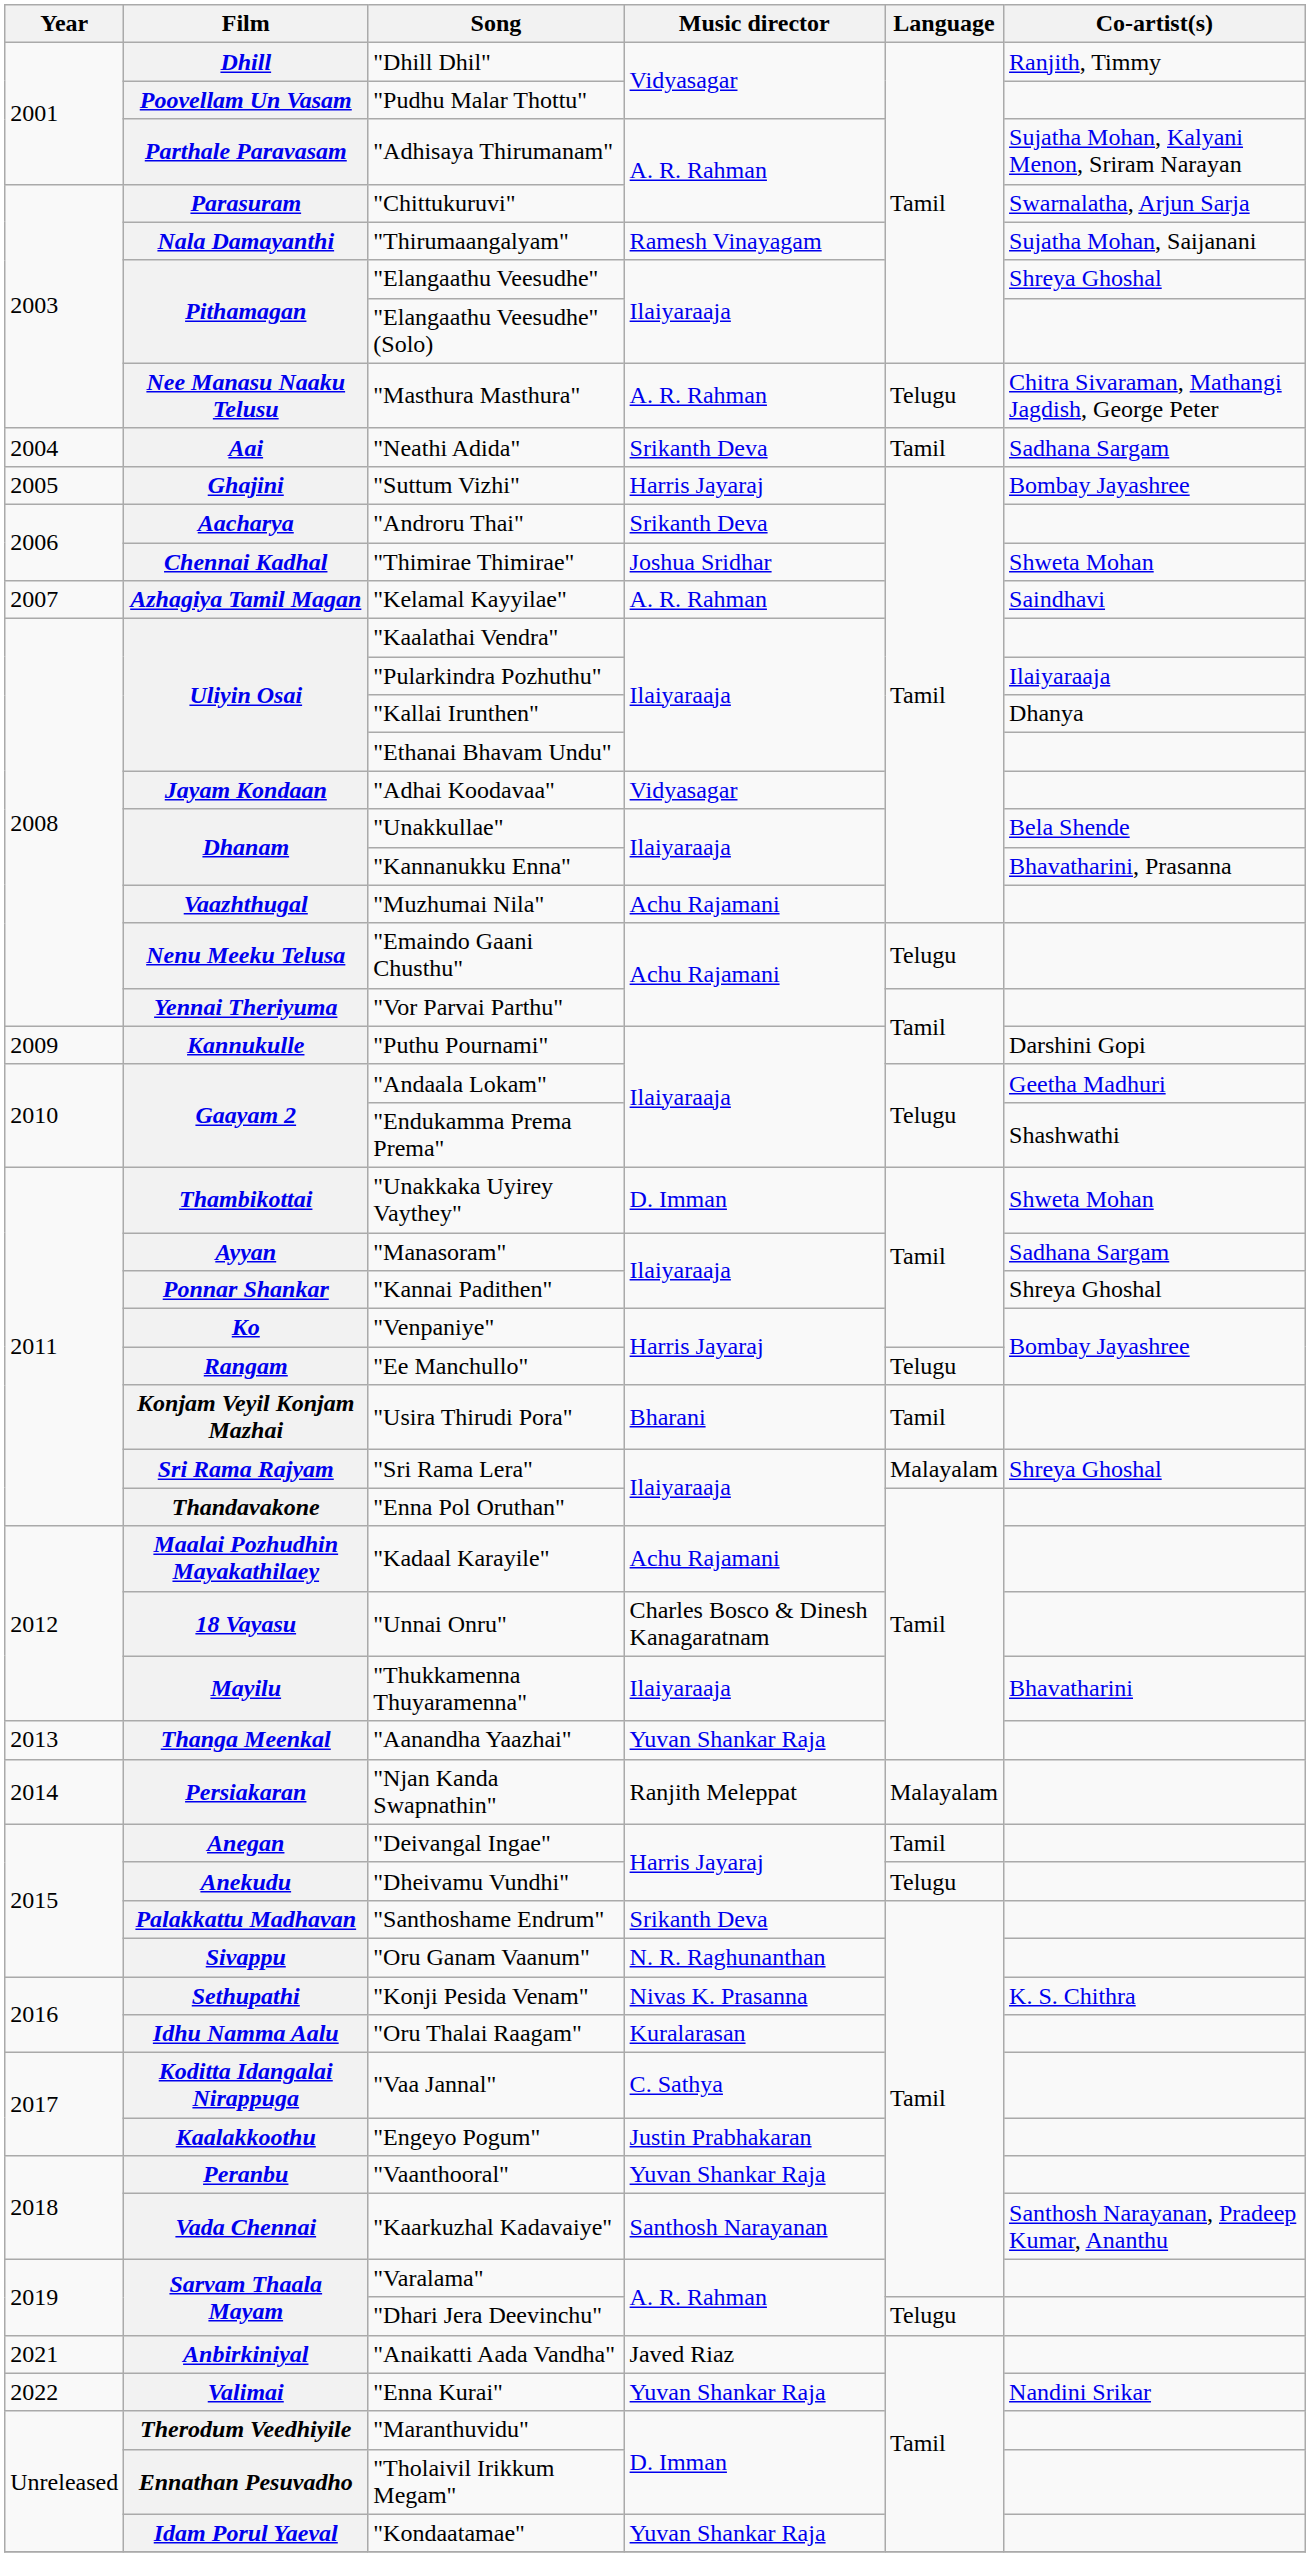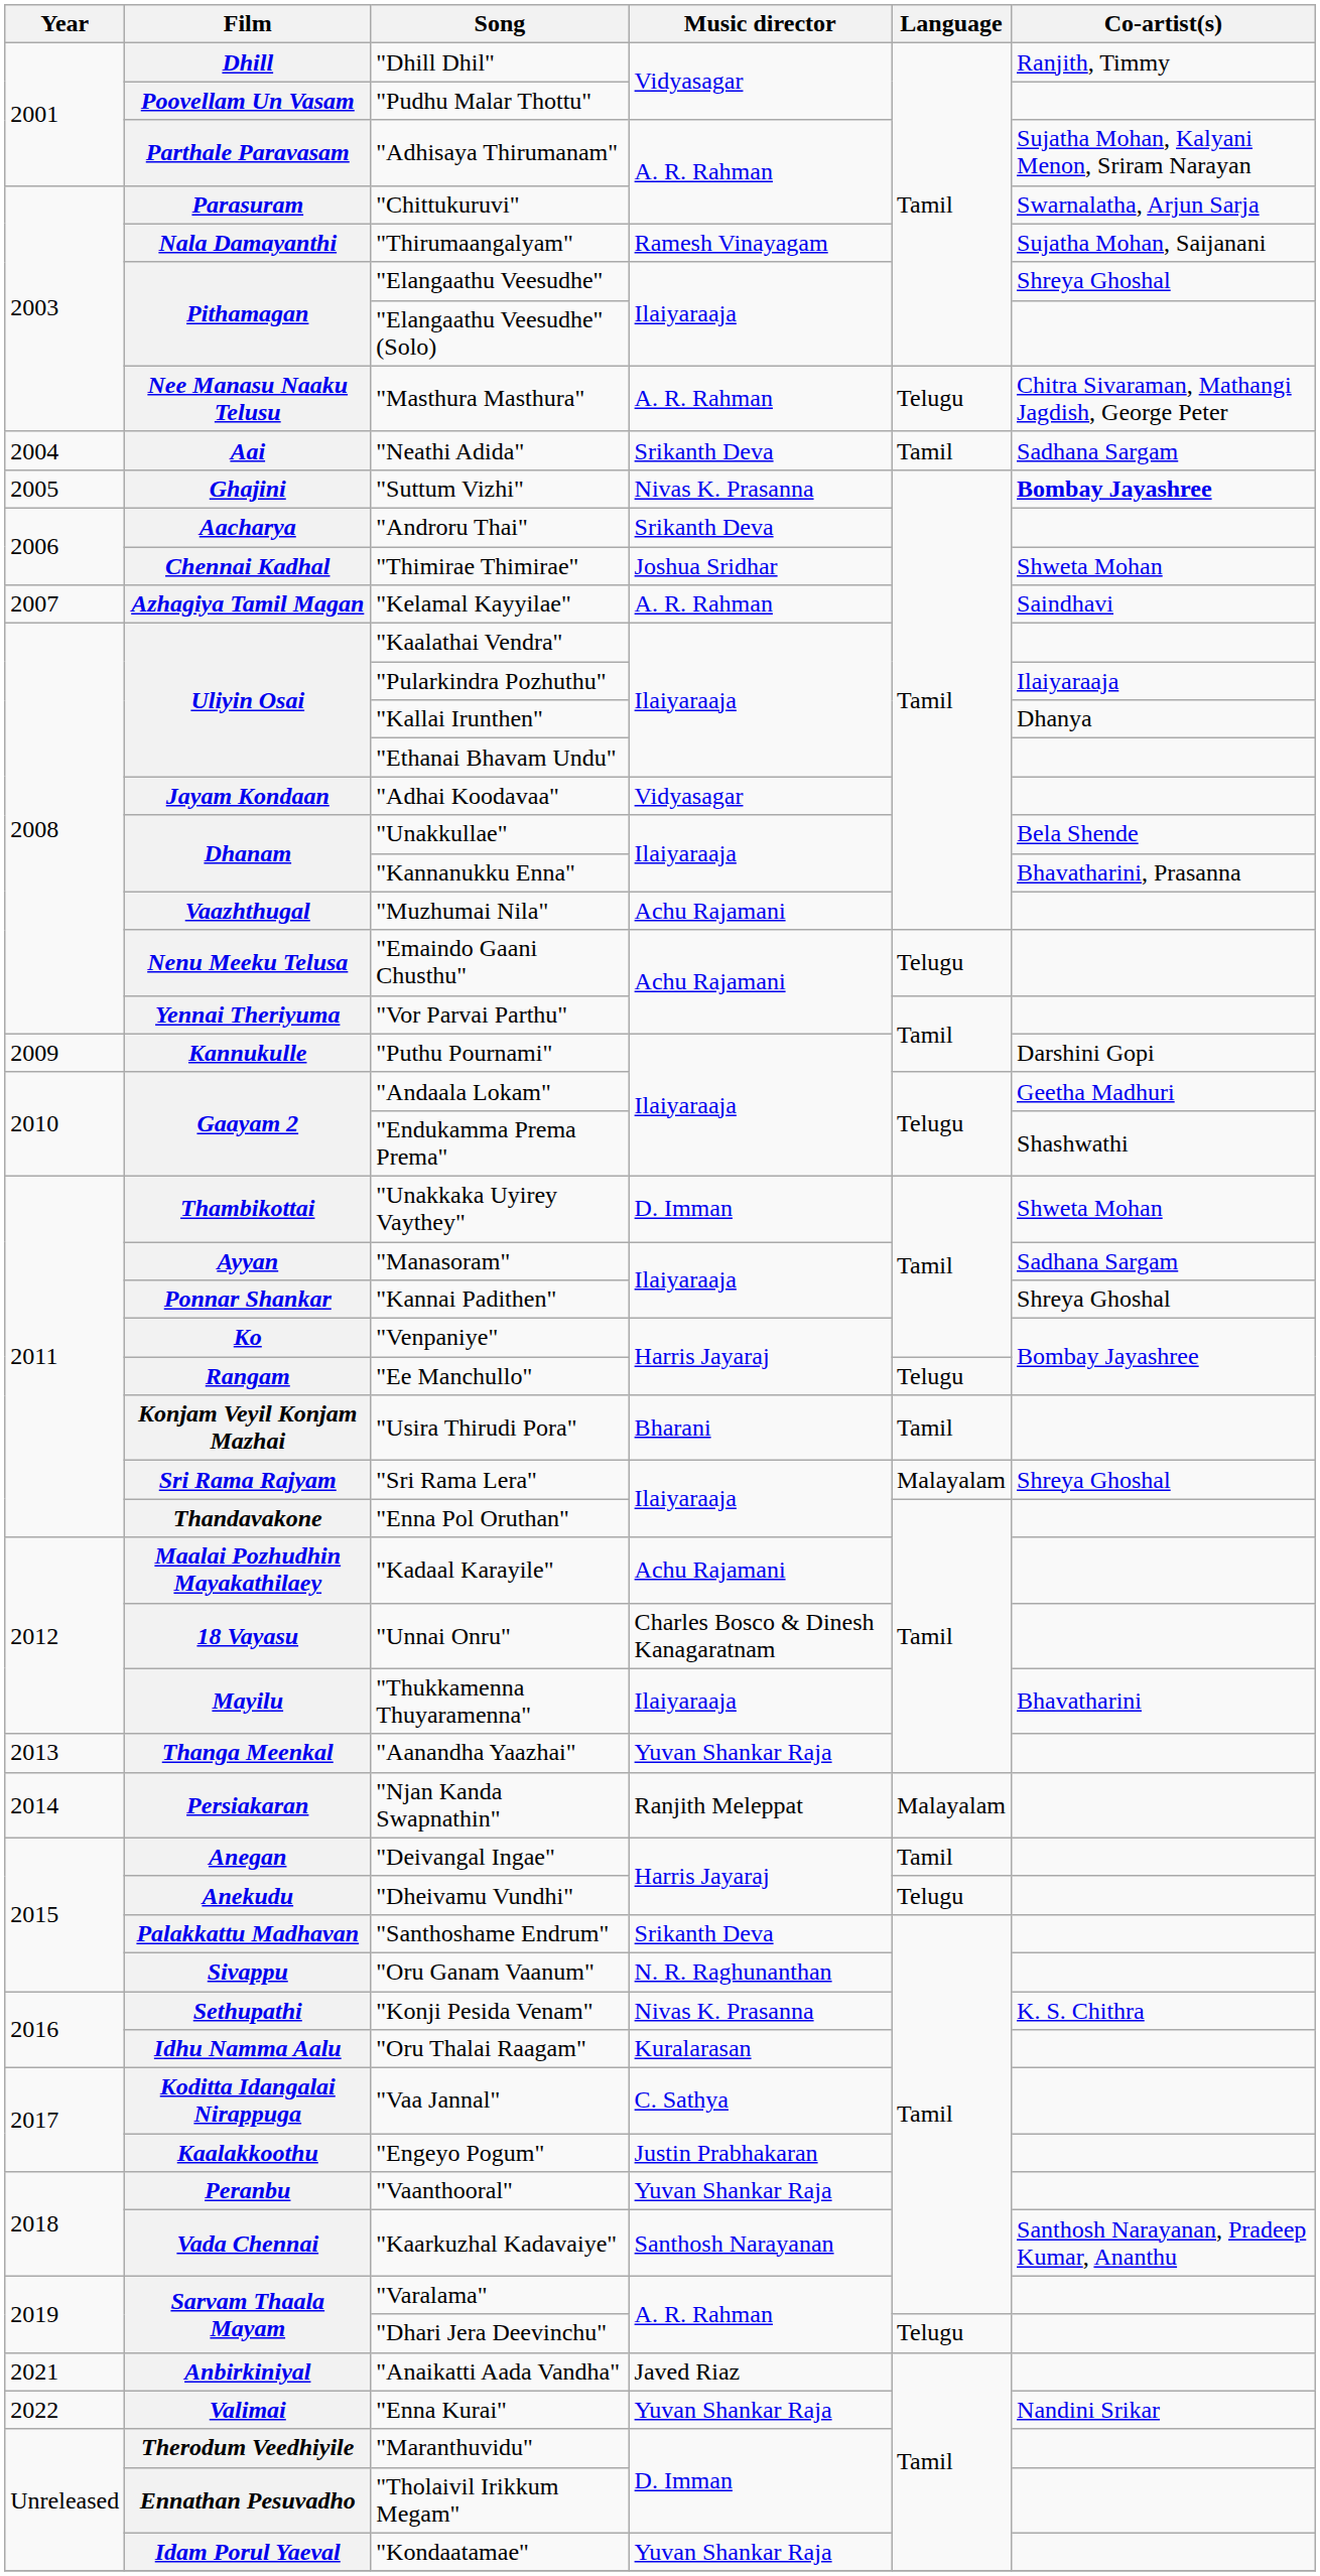"Suttum Vizhi" | Music director: Harris Jayaraj -> Nivas K. Prasanna
"Suttum Vizhi" | Co-artist(s): normal -> bold
